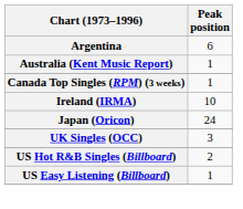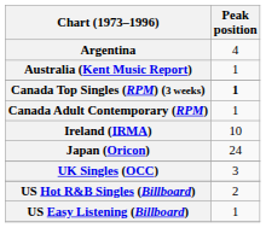Argentina | Peak position: 6 -> 4
Canada Top Singles (RPM) (3 weeks) | Peak position: normal -> bold
+ row: Canada Adult Contemporary (RPM) | 1
